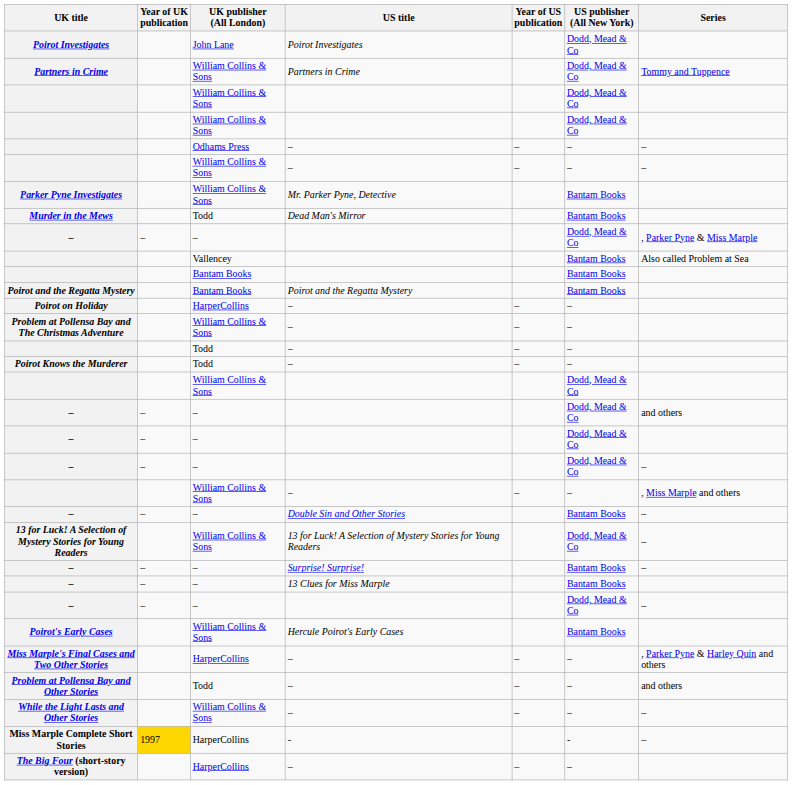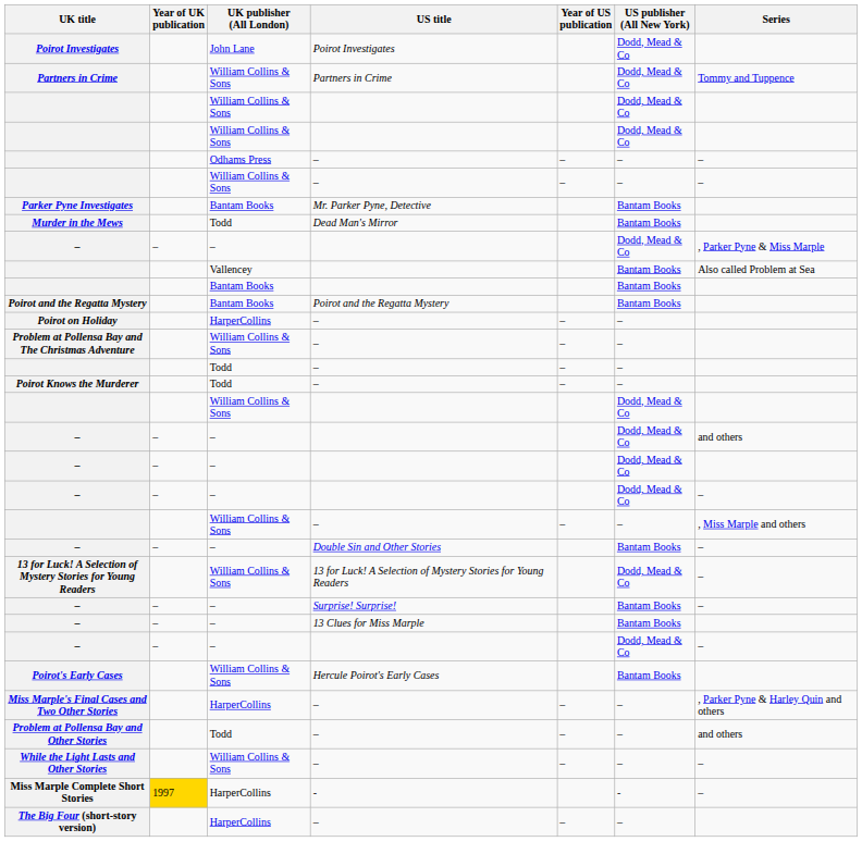Parker Pyne Investigates | UK publisher (All London): William Collins & Sons -> Bantam Books
